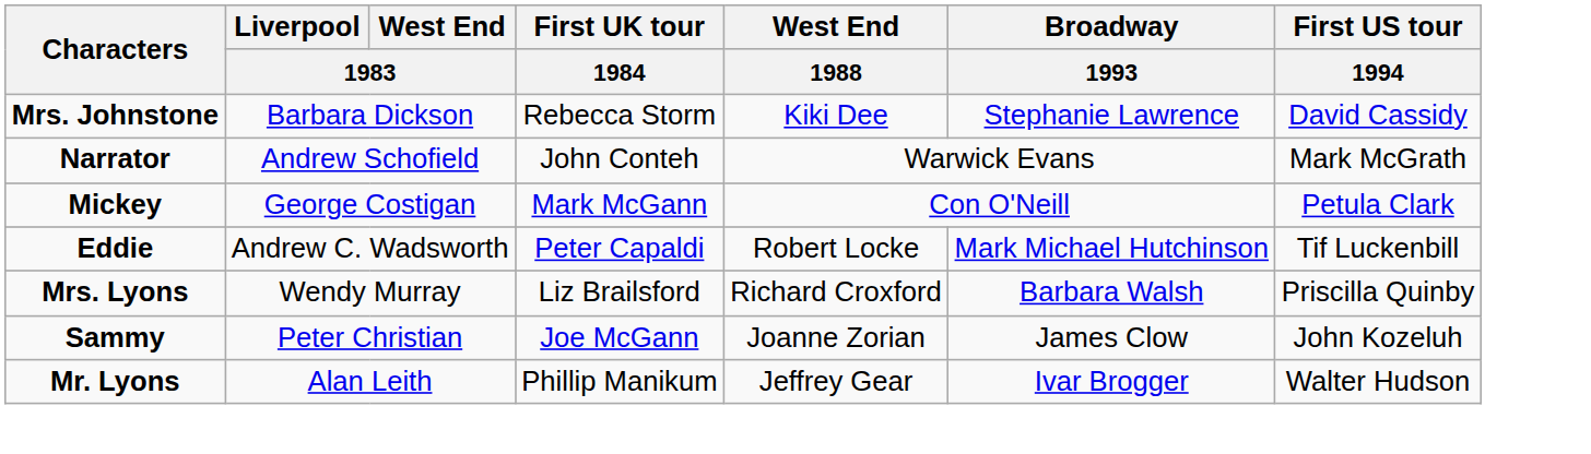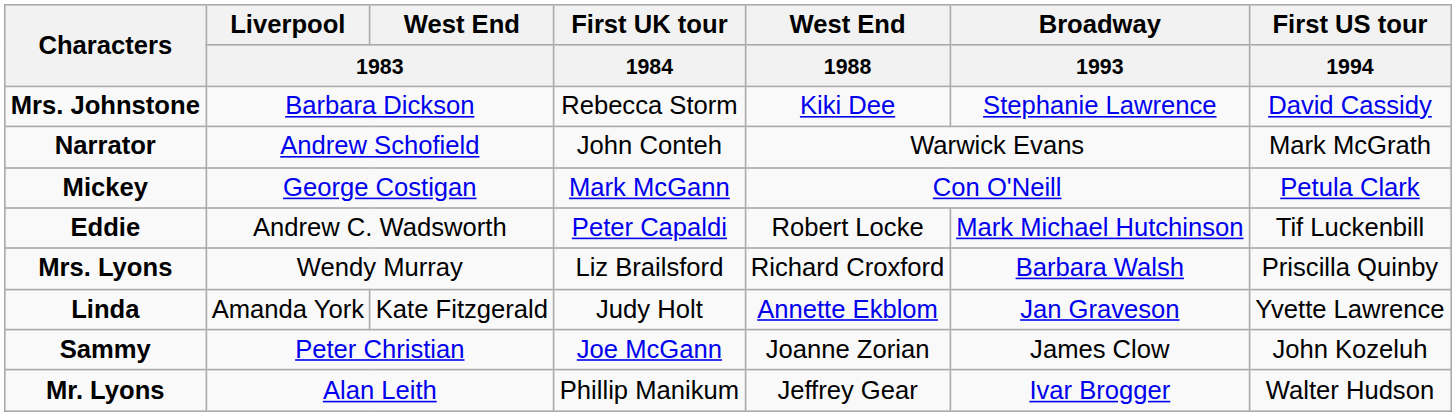+ row: Linda | Amanda York | Kate Fitzgerald | Judy Holt | Annette Ekblom | Jan Graveson | Yvette Lawrence
